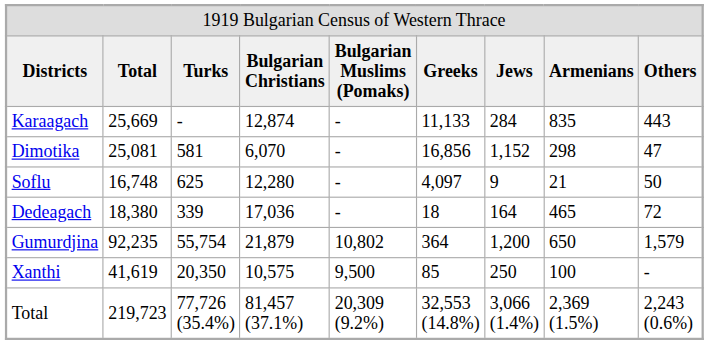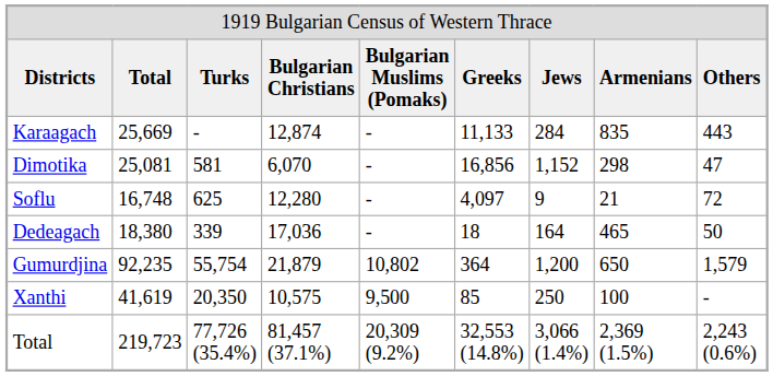Soflu | column 9: 50 -> 72
Dedeagach | column 9: 72 -> 50
